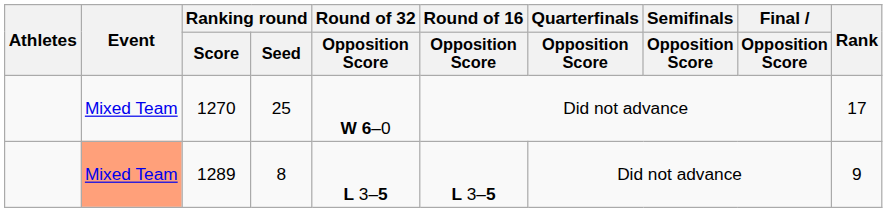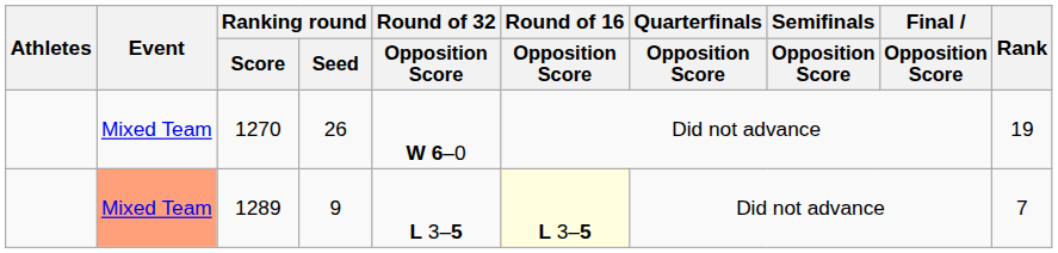1270 | Ranking round / Seed: 25 -> 26
1270 | Rank: 17 -> 19
1289 | Ranking round / Seed: 8 -> 9
1289 | Round of 16 / Opposition Score: no background -> lightyellow background
1289 | Rank: 9 -> 7
